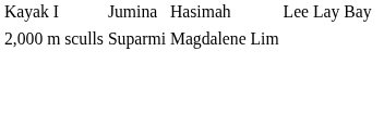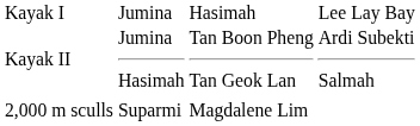+ row: Kayak II | Jumina Hasimah | Tan Boon Pheng Tan Geok Lan | Ardi Subekti Salmah
